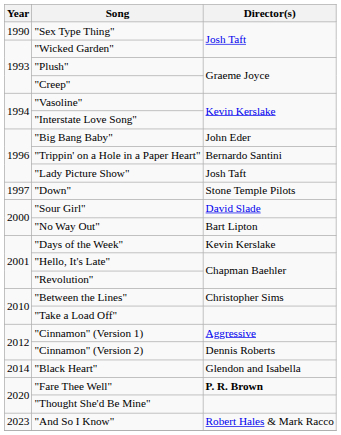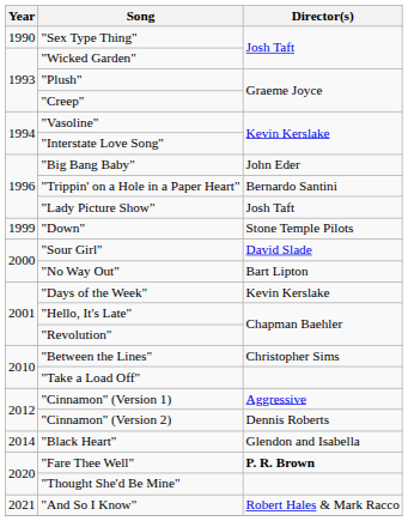"Down" | Year: 1997 -> 1999
"And So I Know" | Year: 2023 -> 2021
